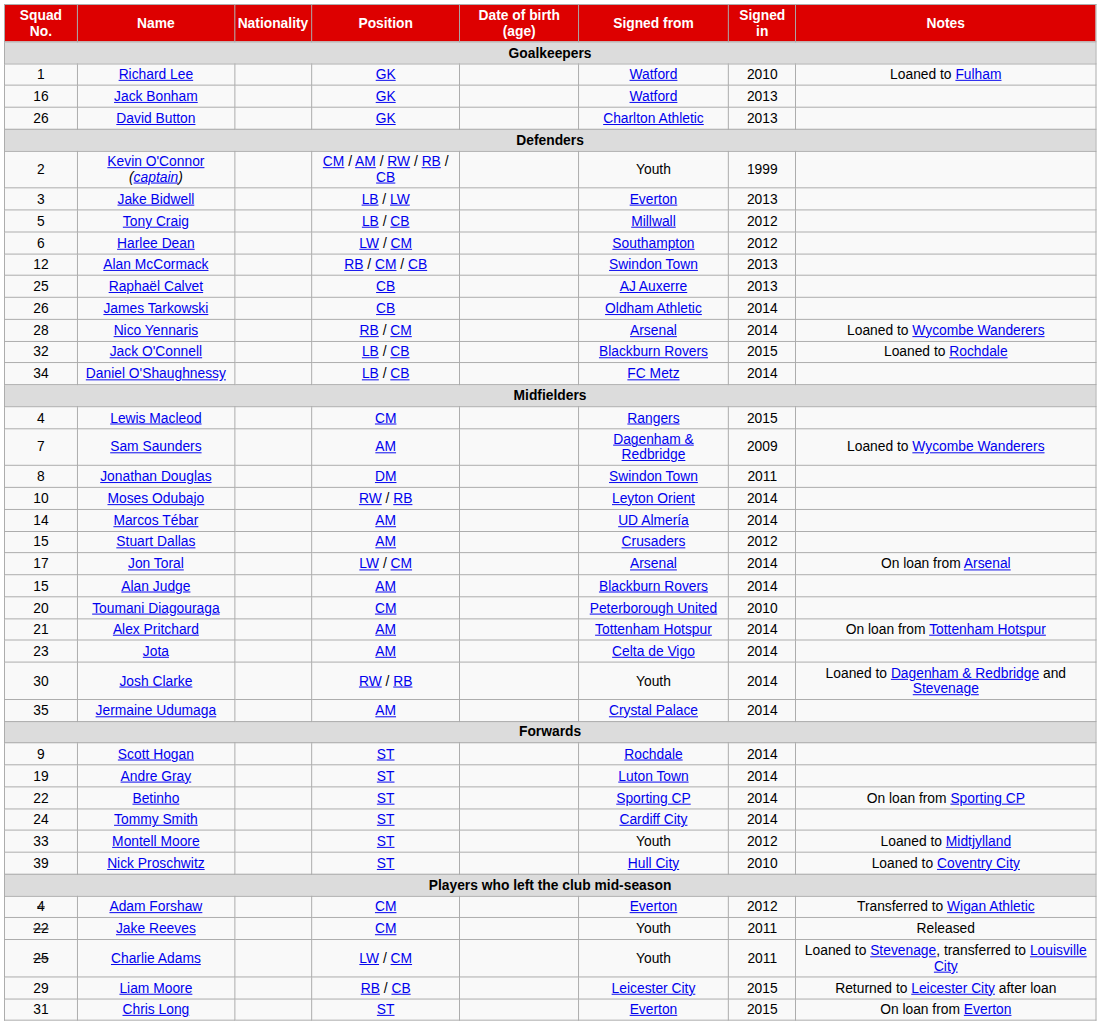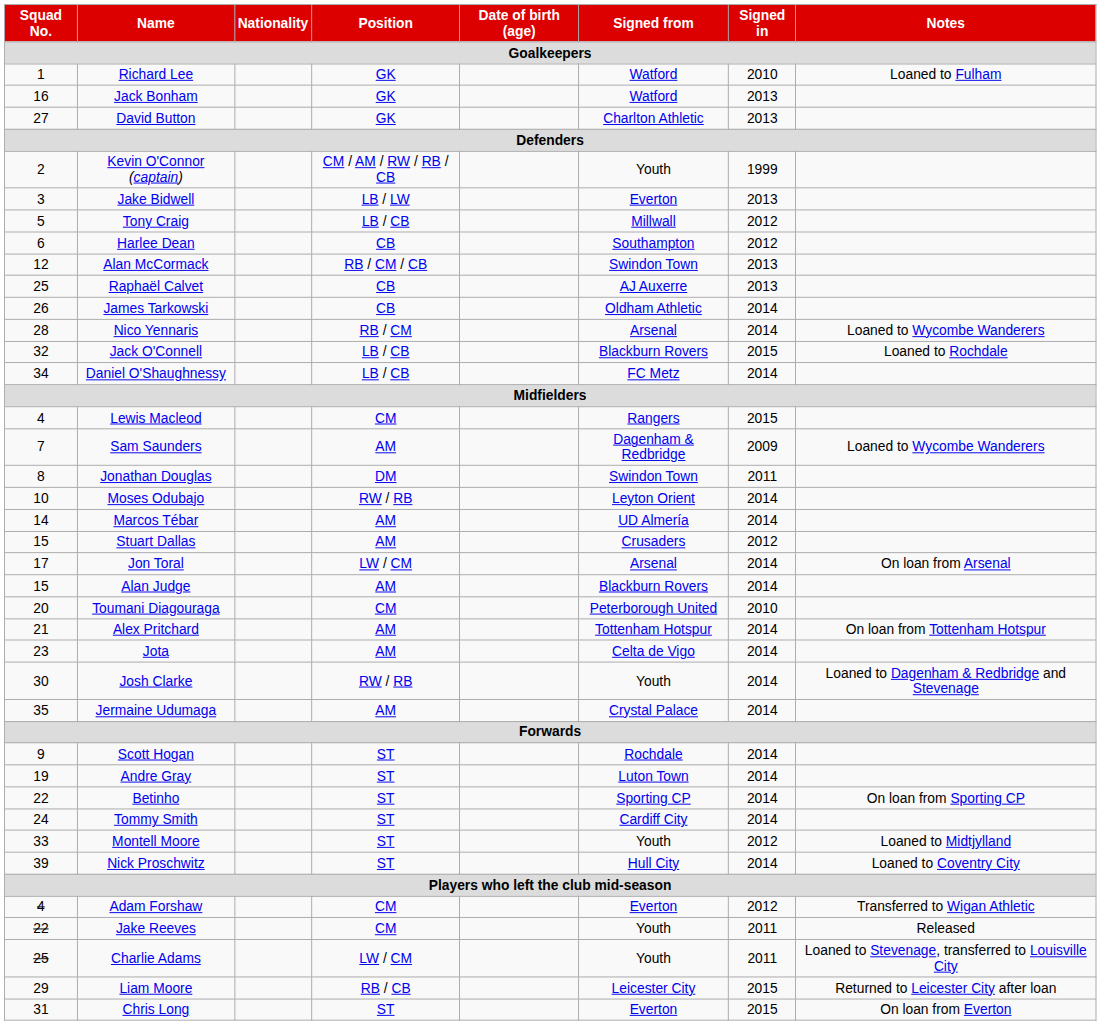David Button | Squad No.: 26 -> 27
Harlee Dean | Position: LW / CM -> CB
Nick Proschwitz | Signed in: 2010 -> 2014
